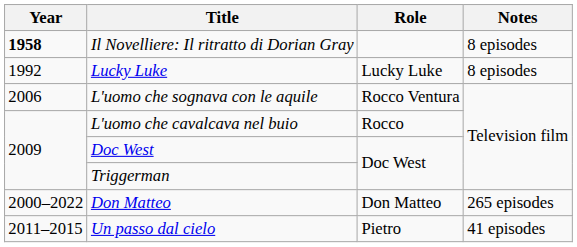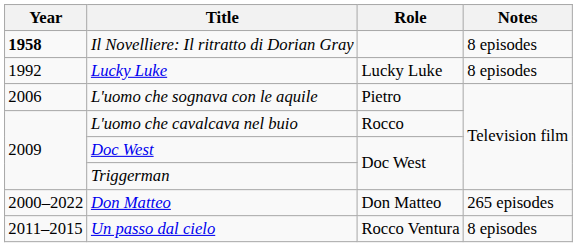L'uomo che sognava con le aquile | Role: Rocco Ventura -> Pietro
Un passo dal cielo | Role: Pietro -> Rocco Ventura
Un passo dal cielo | Notes: 41 episodes -> 8 episodes
